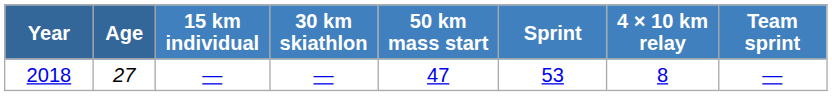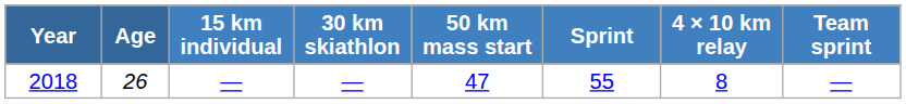2018 | Age: 27 -> 26
2018 | Sprint: 53 -> 55
